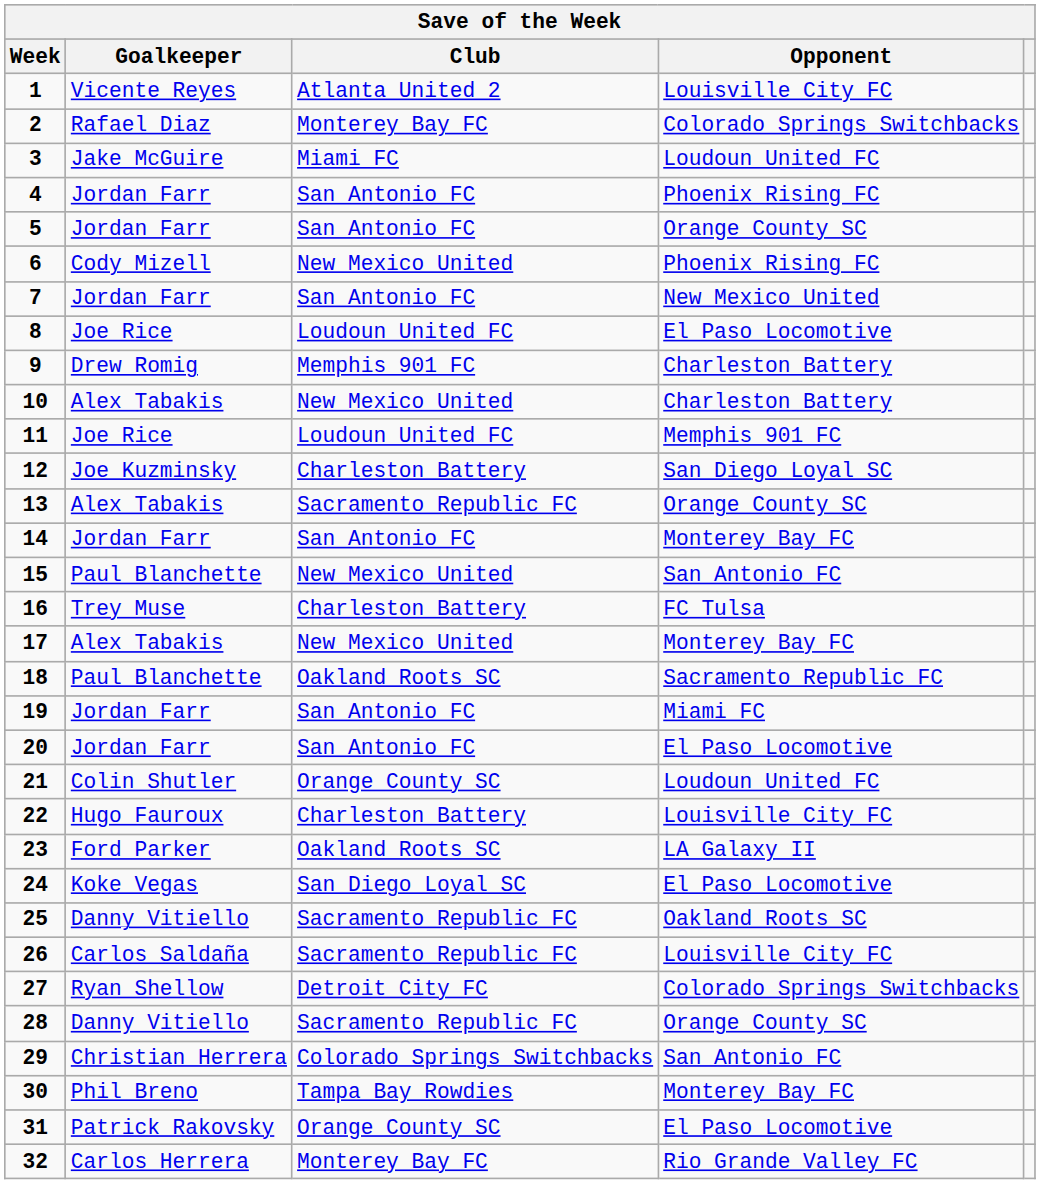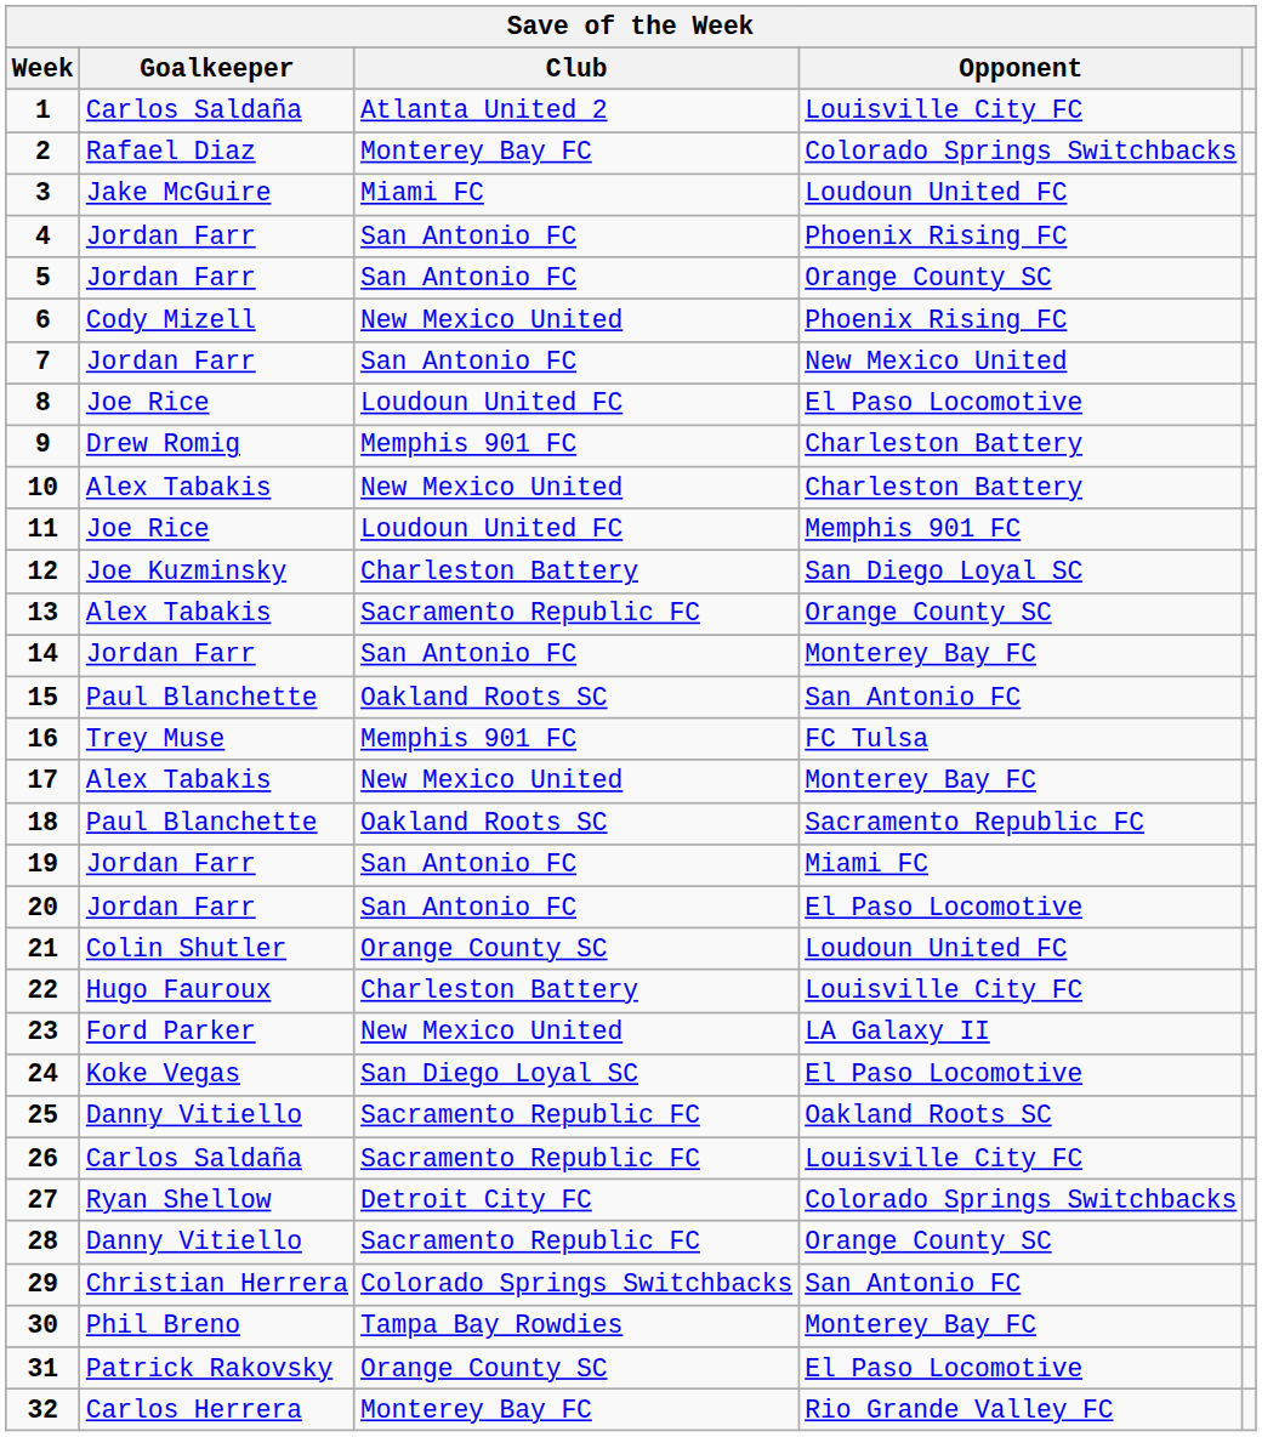1 | Goalkeeper: Vicente Reyes -> Carlos Saldaña
15 | Club: New Mexico United -> Oakland Roots SC
16 | Club: Charleston Battery -> Memphis 901 FC
23 | Club: Oakland Roots SC -> New Mexico United
